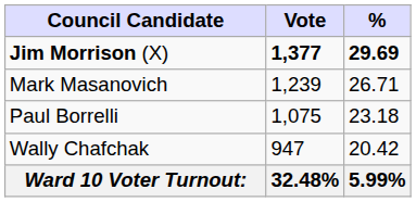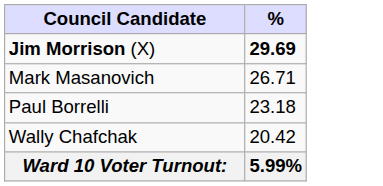- column: Vote | 1,377 | 1,239 | 1,075 | 947 | 32.48%
